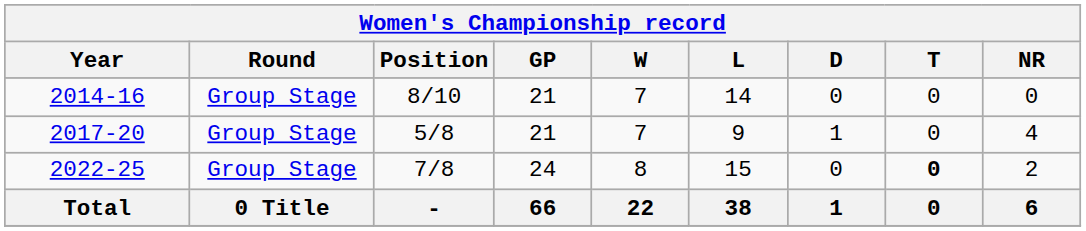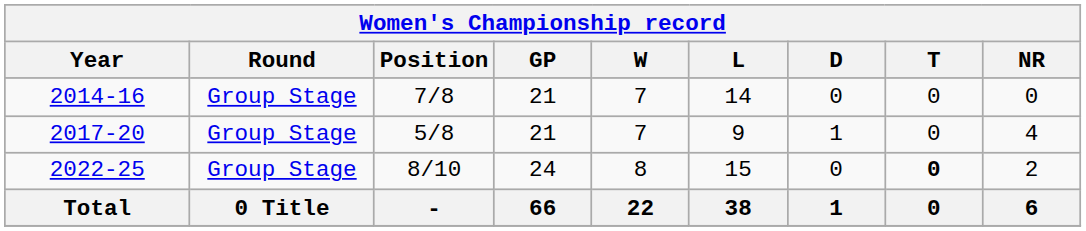2014-16 | Position: 8/10 -> 7/8
2022-25 | Position: 7/8 -> 8/10
